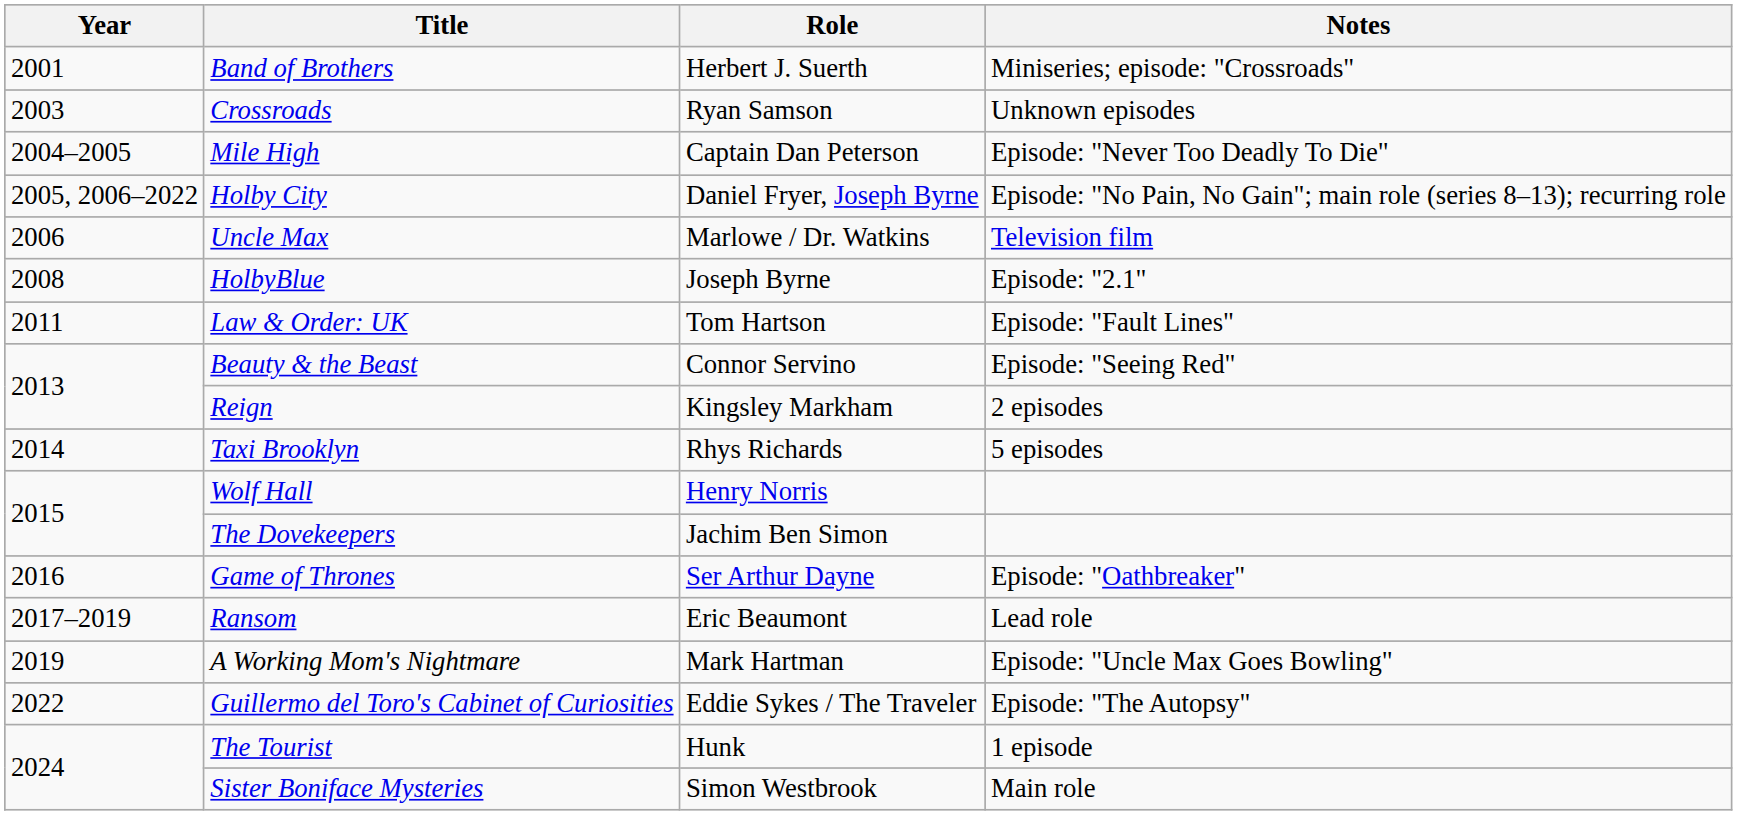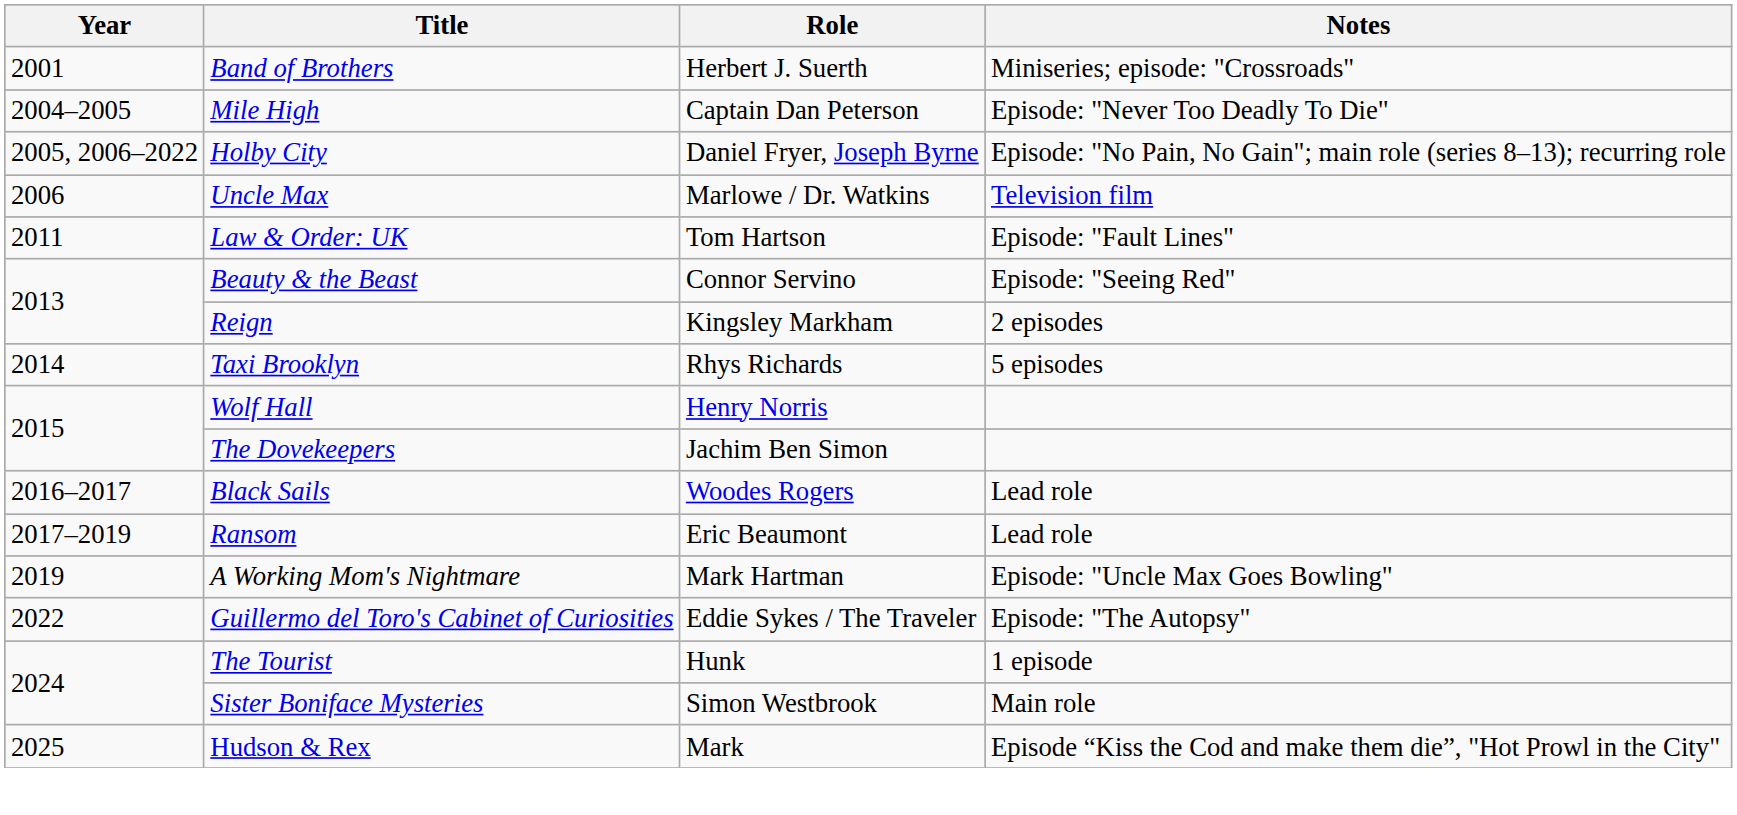- row: 2003 | Crossroads | Ryan Samson | Unknown episodes
- row: 2008 | HolbyBlue | Joseph Byrne | Episode: "2.1"
+ row: 2016–2017 | Black Sails | Woodes Rogers | Lead role
- row: 2016 | Game of Thrones | Ser Arthur Dayne | Episode: "Oathbreaker"
+ row: 2025 | Hudson & Rex | Mark | Episode “Kiss the Cod and make them die”, "Hot Prowl in the City"
